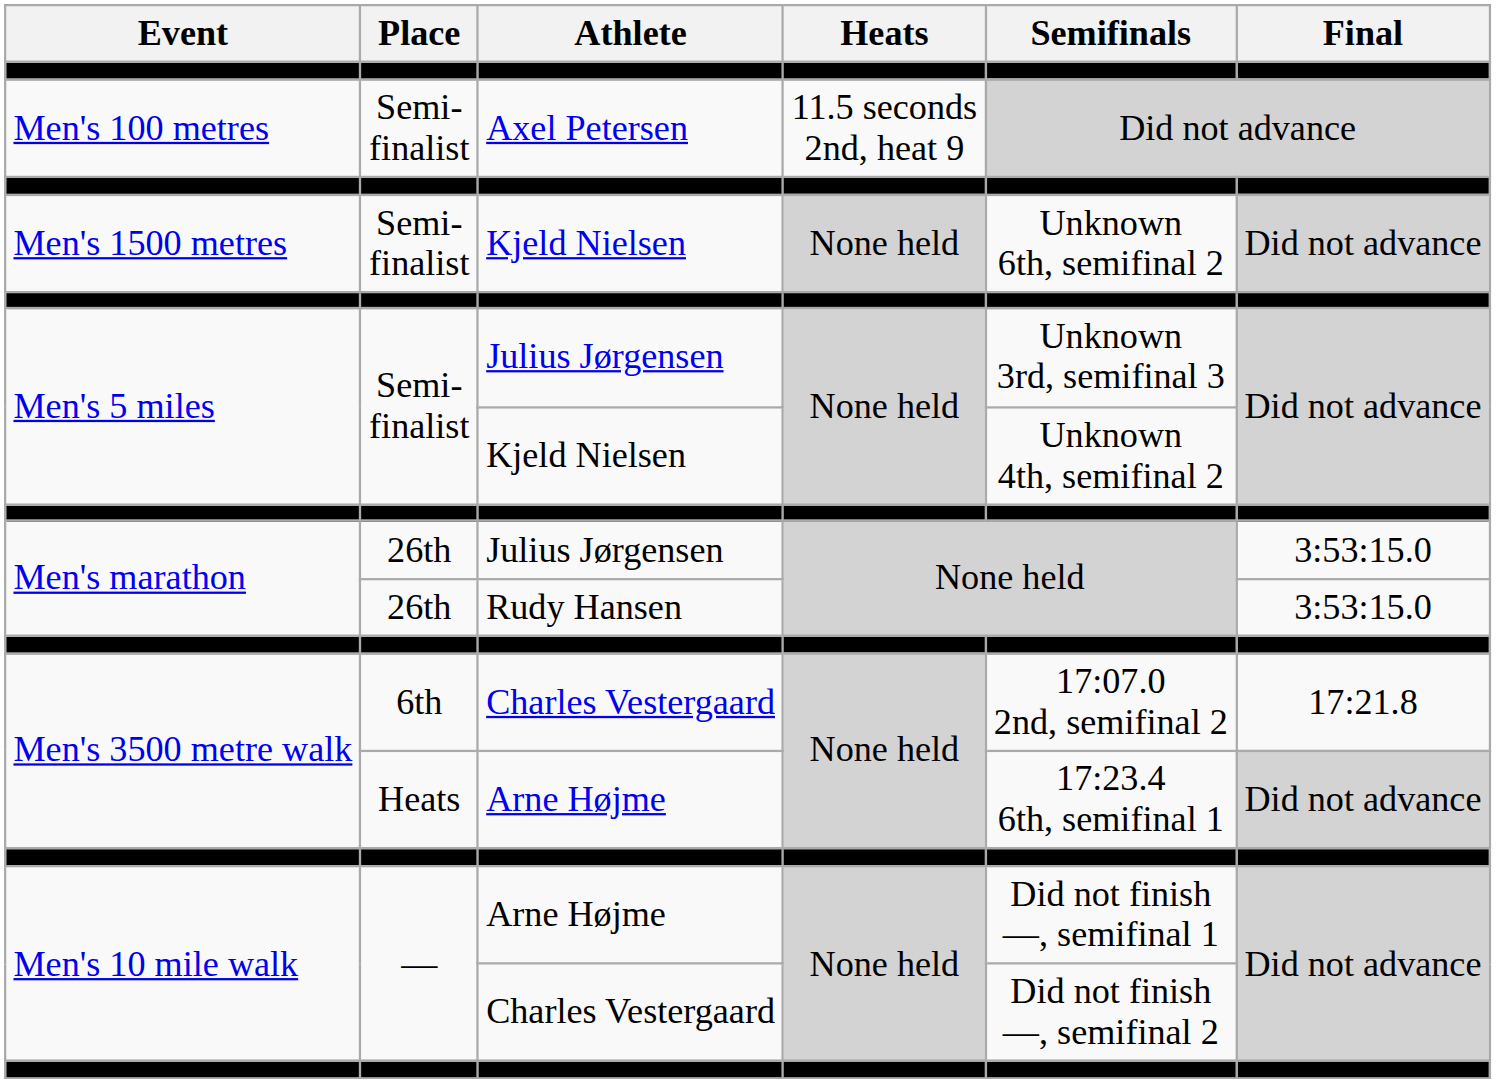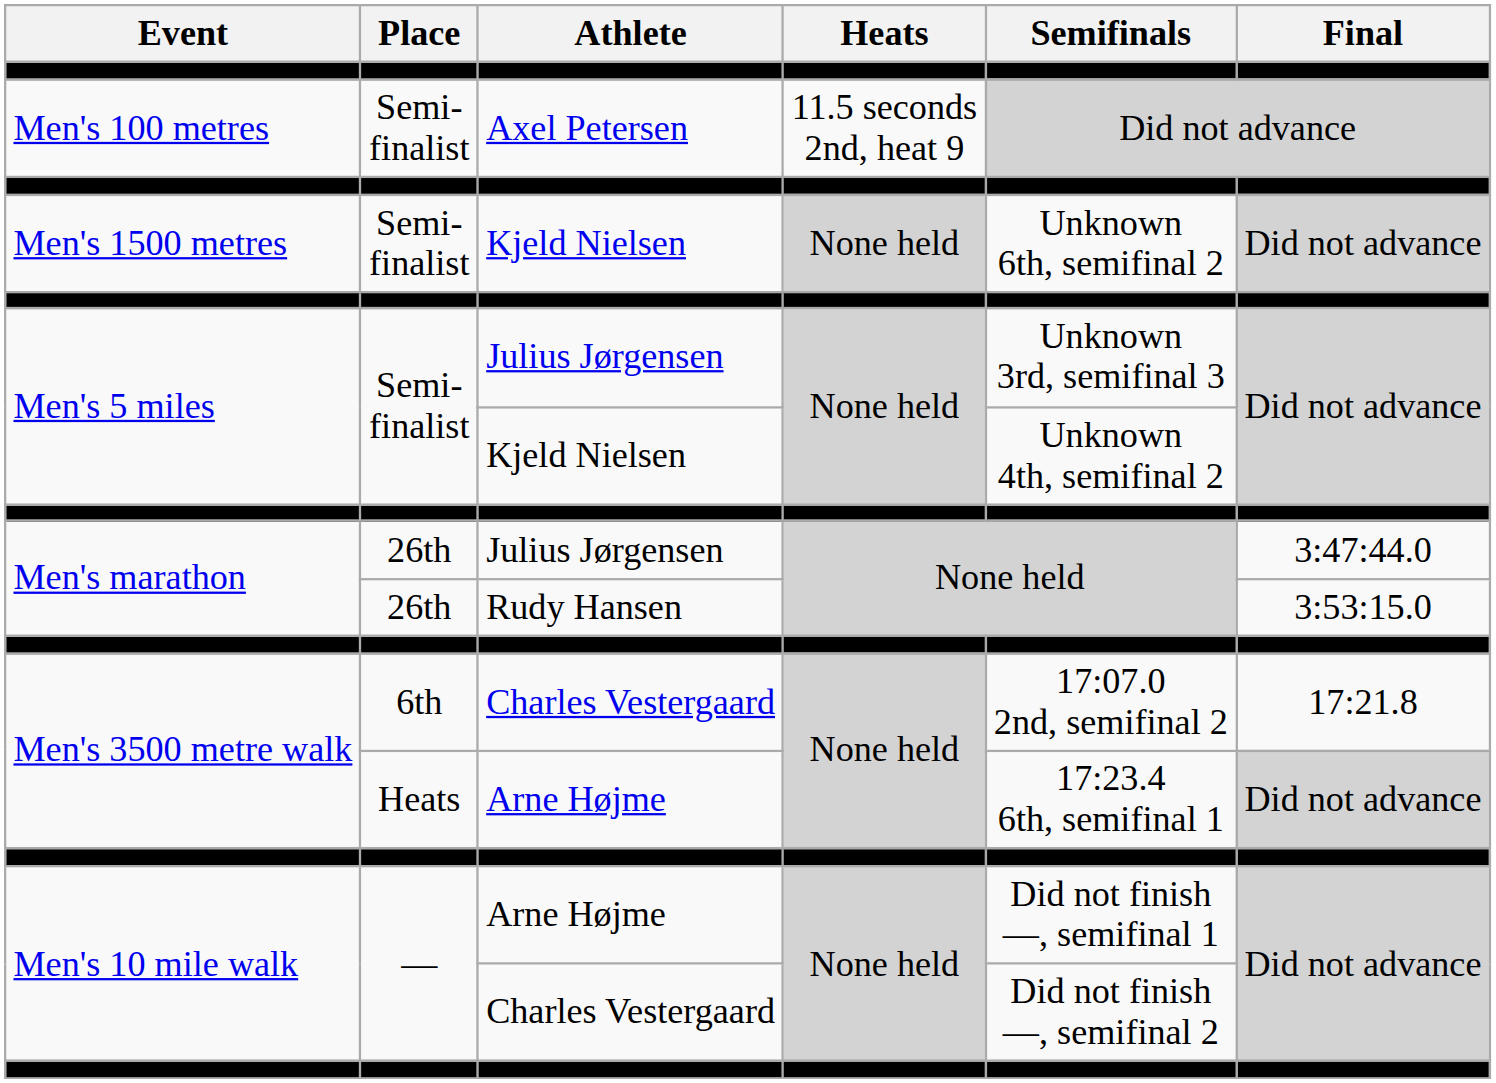Men's marathon / Julius Jørgensen | Final: 3:53:15.0 -> 3:47:44.0
